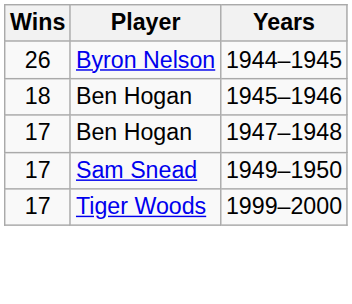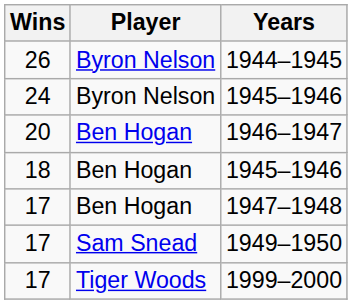+ row: 24 | Byron Nelson | 1945–1946
+ row: 20 | Ben Hogan | 1946–1947
